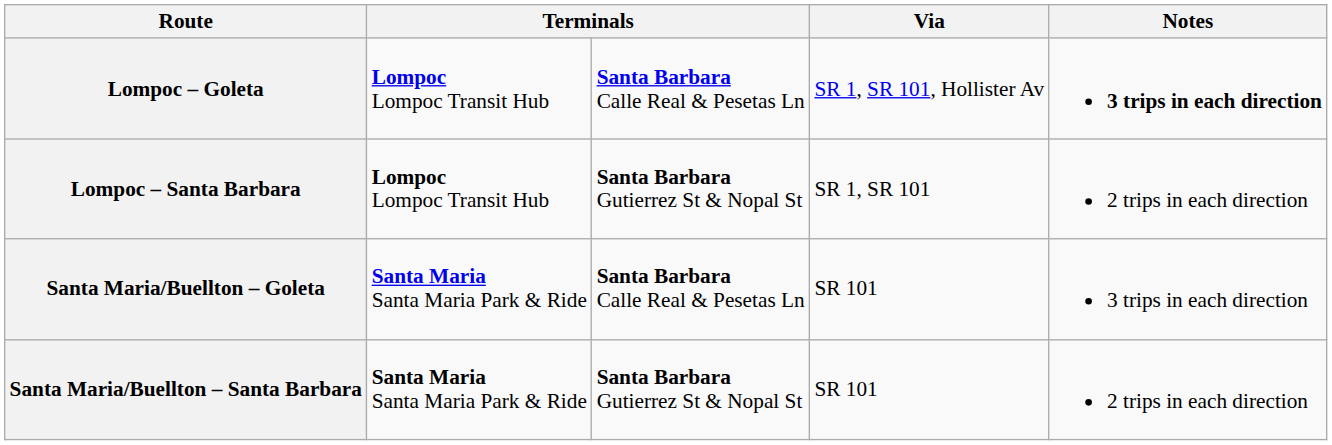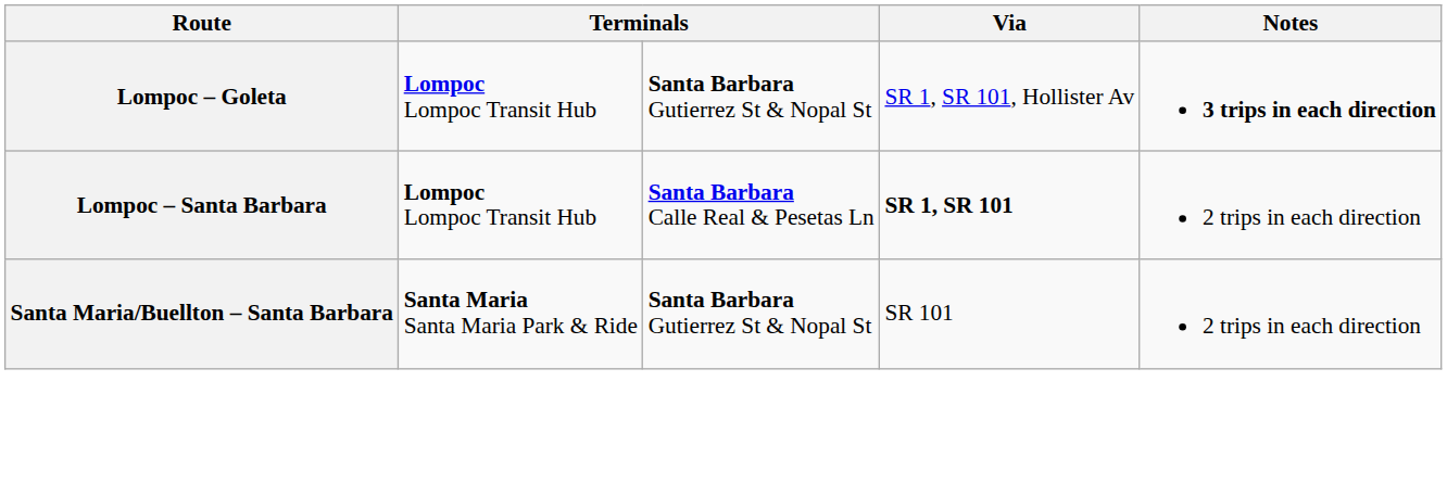Lompoc – Goleta | column 3: Santa Barbara Calle Real & Pesetas Ln -> Santa Barbara Gutierrez St & Nopal St
Lompoc – Santa Barbara | column 3: Santa Barbara Gutierrez St & Nopal St -> Santa Barbara Calle Real & Pesetas Ln
Lompoc – Santa Barbara | Via: normal -> bold
- row: Santa Maria/Buellton – Goleta | Santa Maria Santa Maria Park & Ride | Santa Barbara Calle Real & Pesetas Ln | SR 101 | 3 trips in each direction
